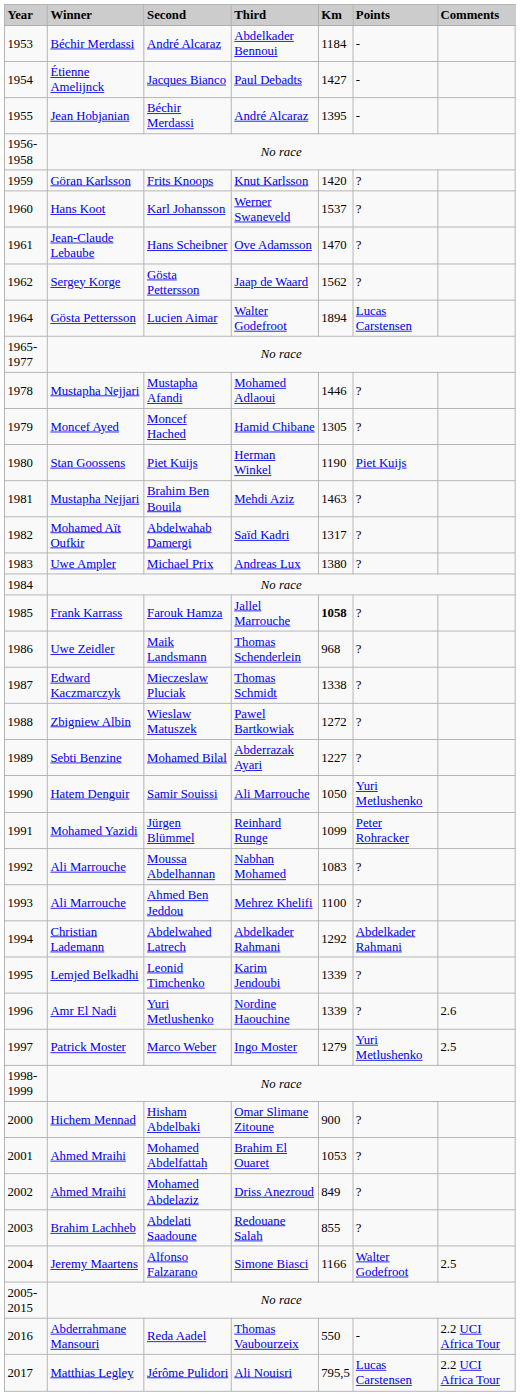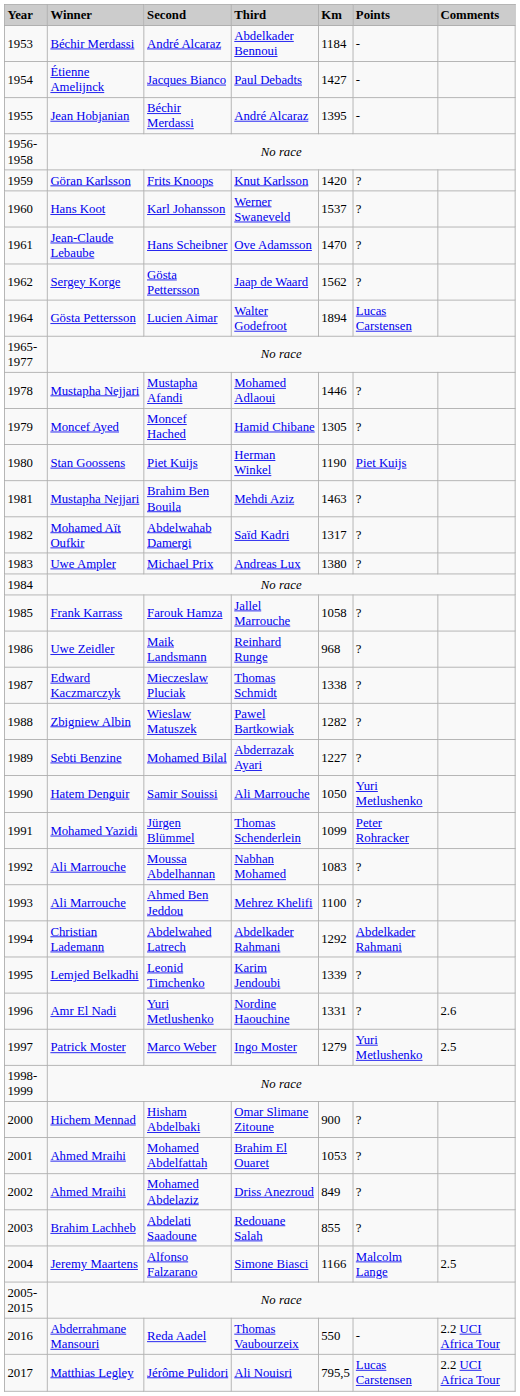1985 | Km: bold -> normal
1986 | Third: Thomas Schenderlein -> Reinhard Runge
1988 | Km: 1272 -> 1282
1991 | Third: Reinhard Runge -> Thomas Schenderlein
1996 | Km: 1339 -> 1331
2004 | Points: Walter Godefroot -> Malcolm Lange
